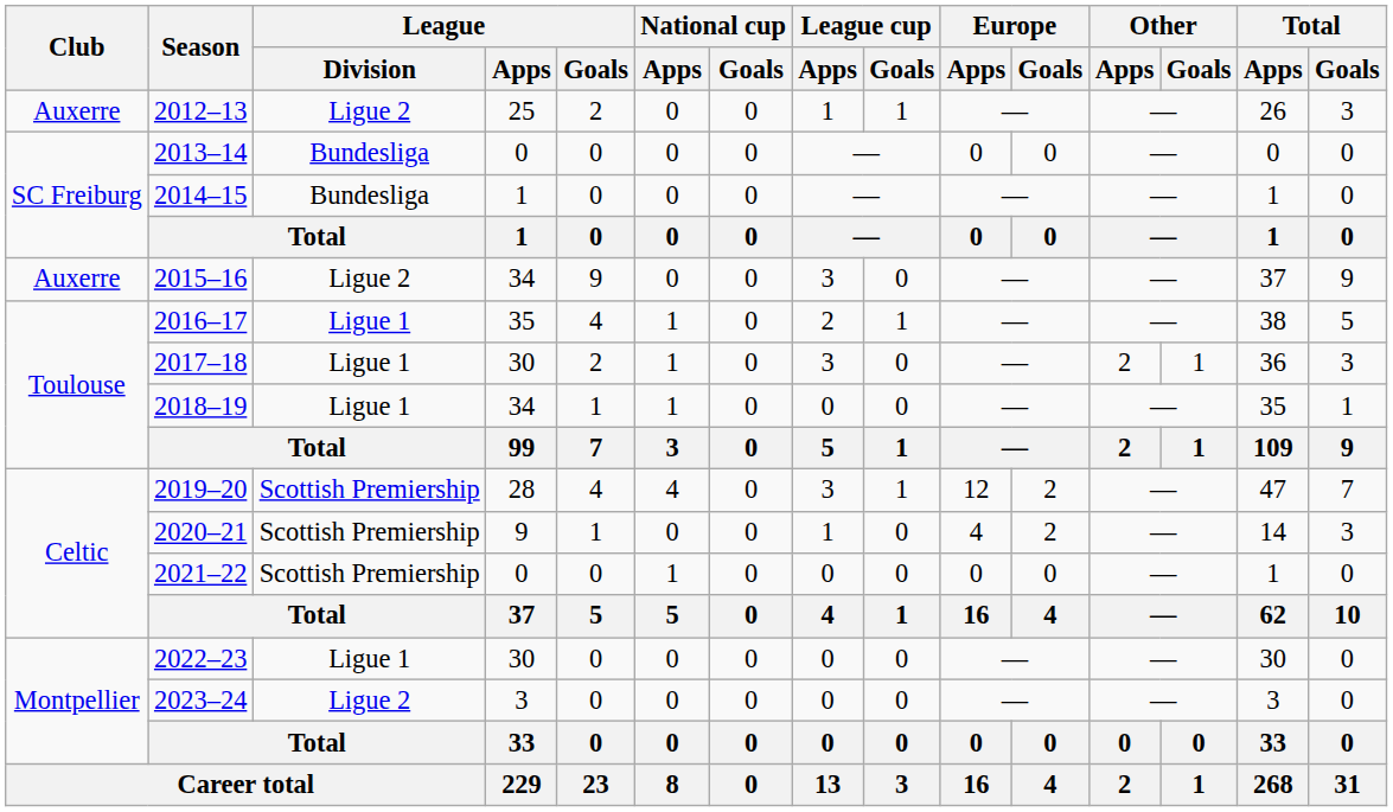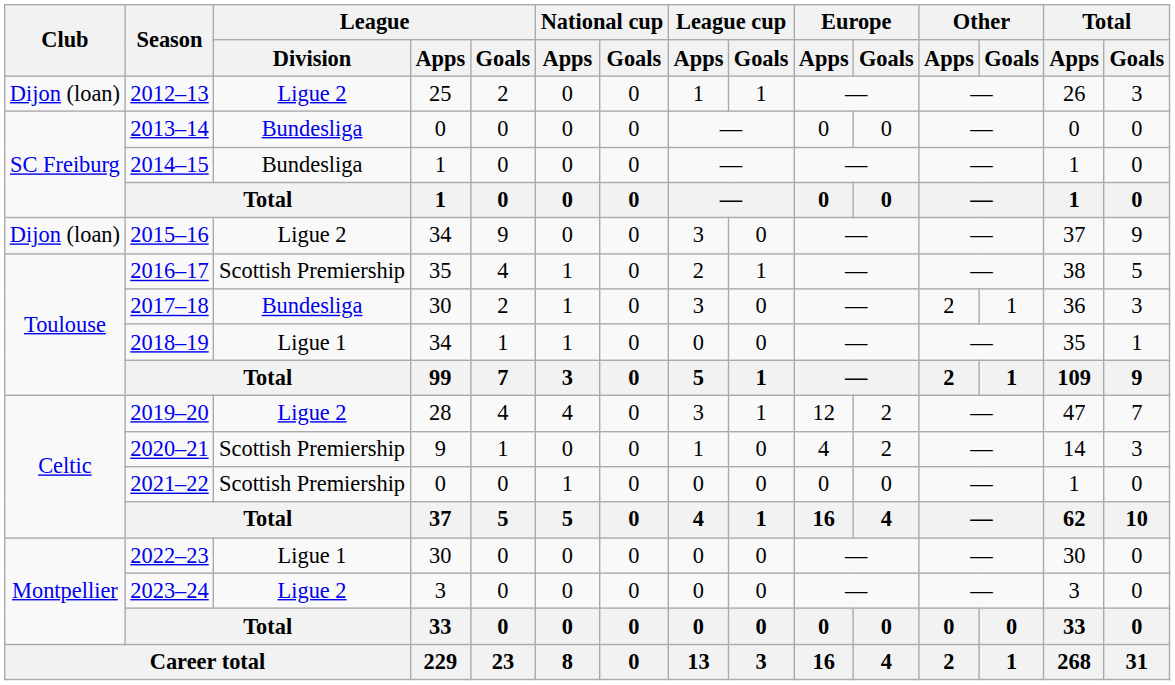2012–13 | Club: Auxerre -> Dijon (loan)
2015–16 | Club: Auxerre -> Dijon (loan)
2016–17 | League / Division: Ligue 1 -> Scottish Premiership
2017–18 | League / Division: Ligue 1 -> Bundesliga
2019–20 | League / Division: Scottish Premiership -> Ligue 2
